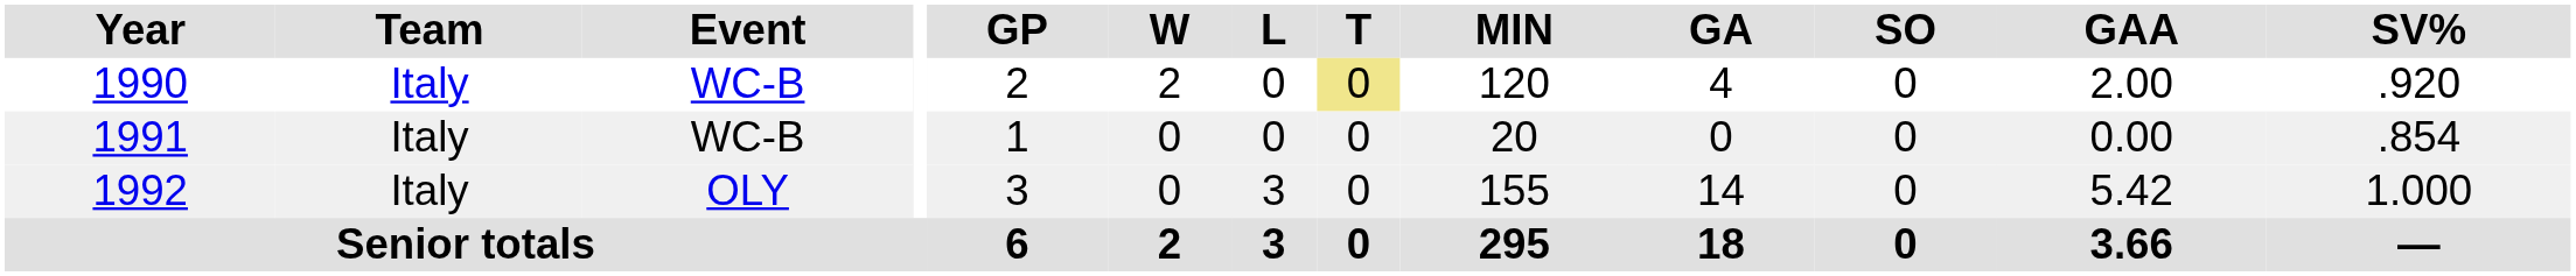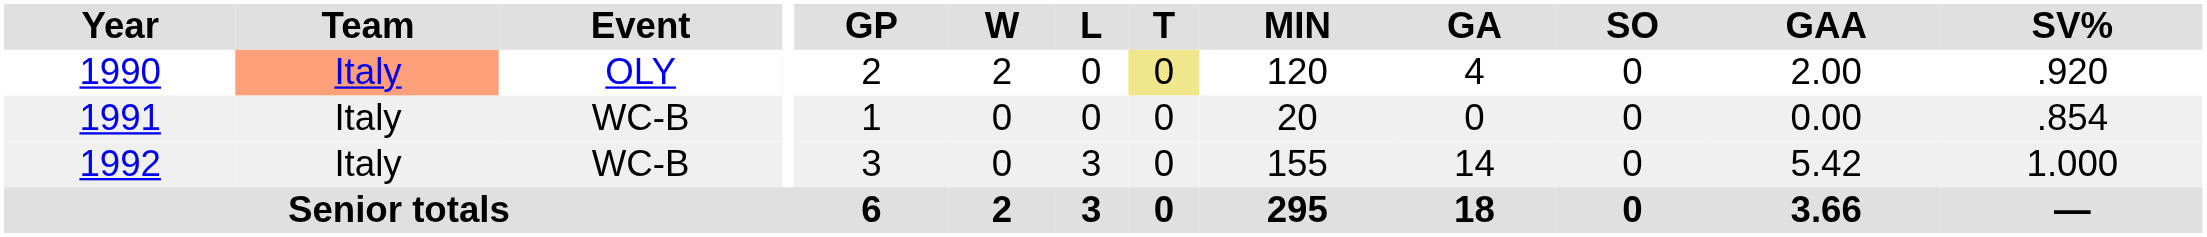1990 | Team: no background -> lightsalmon background
1990 | Event: WC-B -> OLY
1992 | Event: OLY -> WC-B
